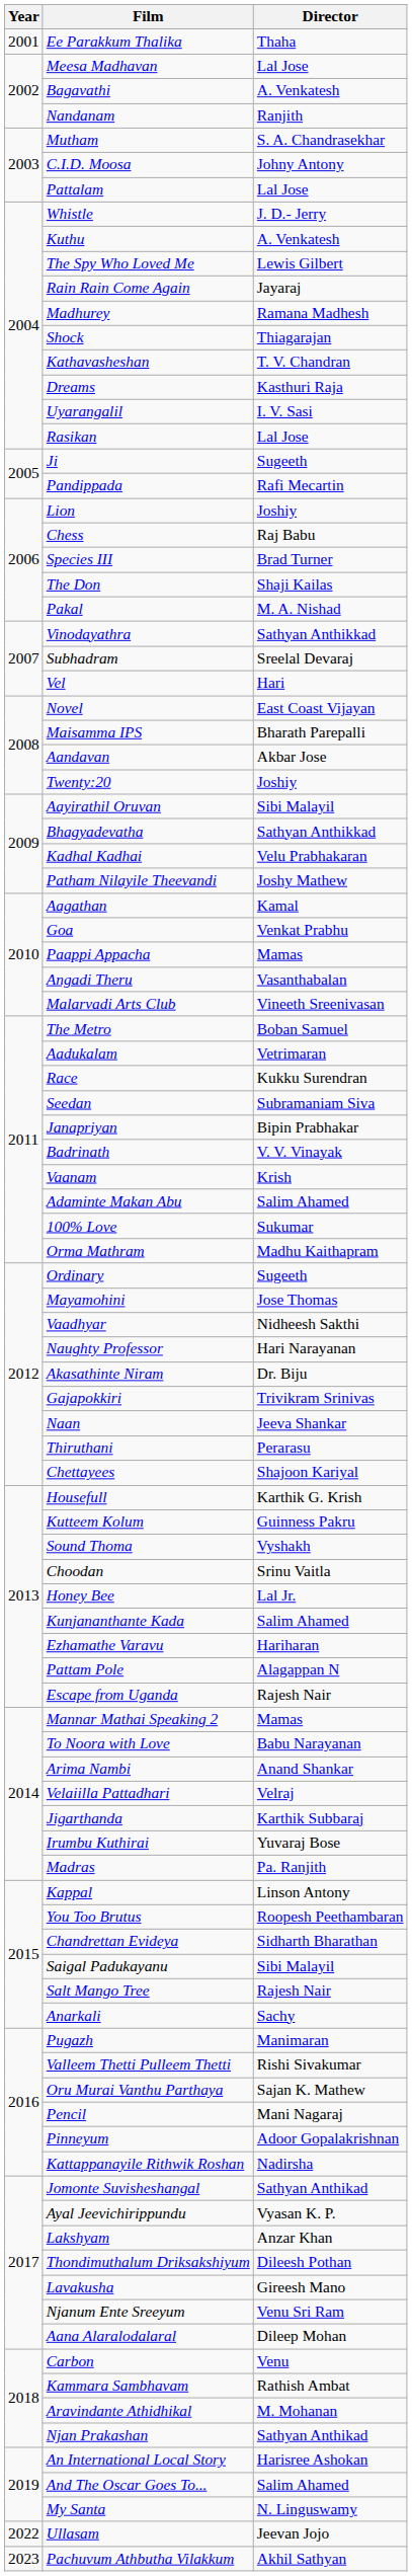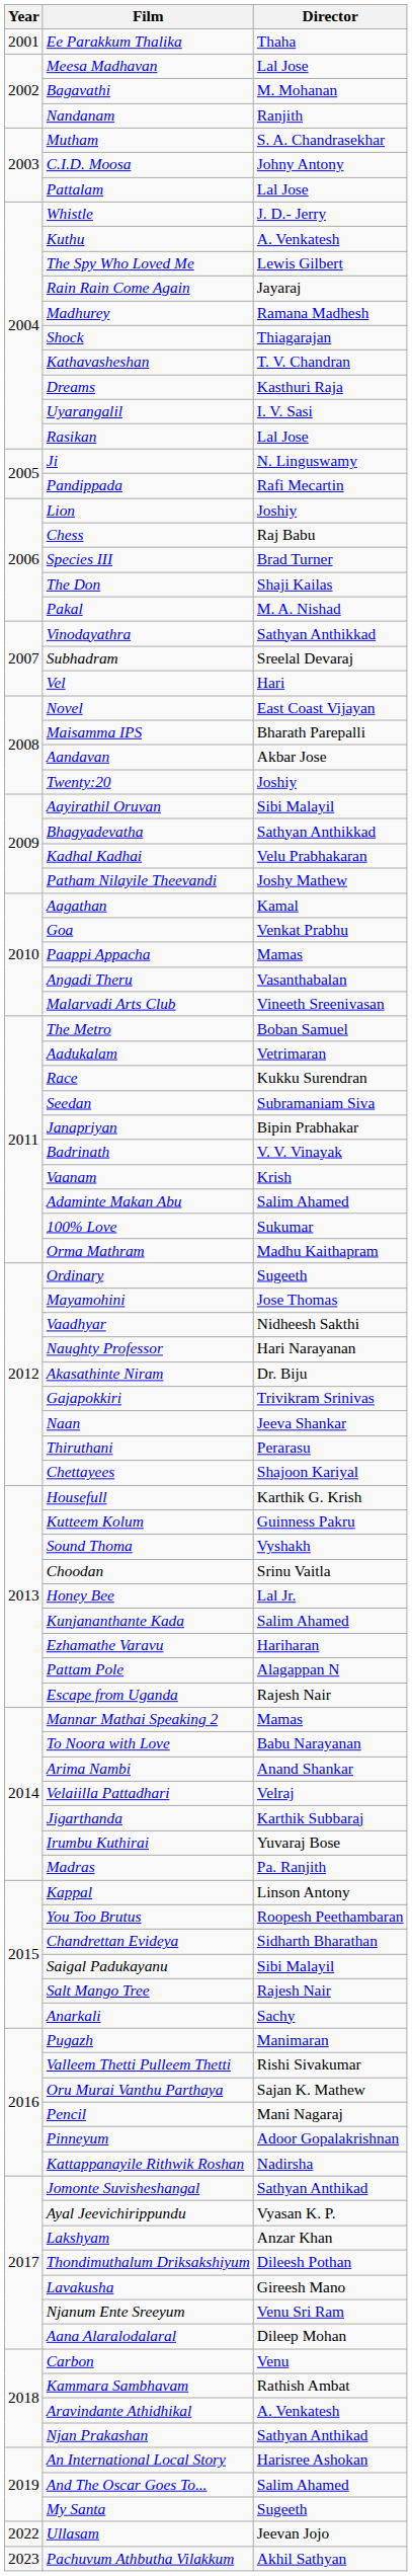Bagavathi | Director: A. Venkatesh -> M. Mohanan
Ji | Director: Sugeeth -> N. Linguswamy
Aravindante Athidhikal | Director: M. Mohanan -> A. Venkatesh
My Santa | Director: N. Linguswamy -> Sugeeth
